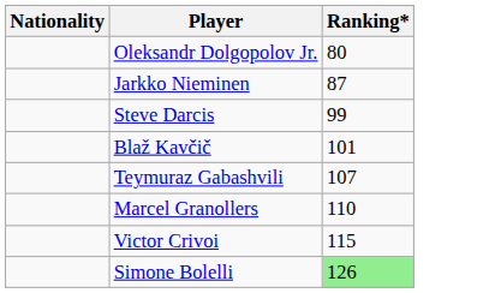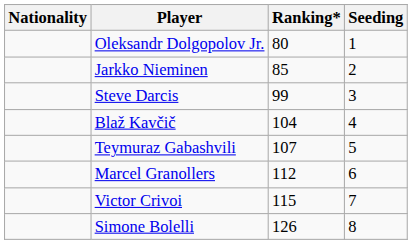+ column: Seeding | 1 | 2 | 3 | 4 | 5 | 6 | 7 | 8
Jarkko Nieminen | Ranking*: 87 -> 85
Blaž Kavčič | Ranking*: 101 -> 104
Marcel Granollers | Ranking*: 110 -> 112
Simone Bolelli | Ranking*: lightgreen background -> no background
